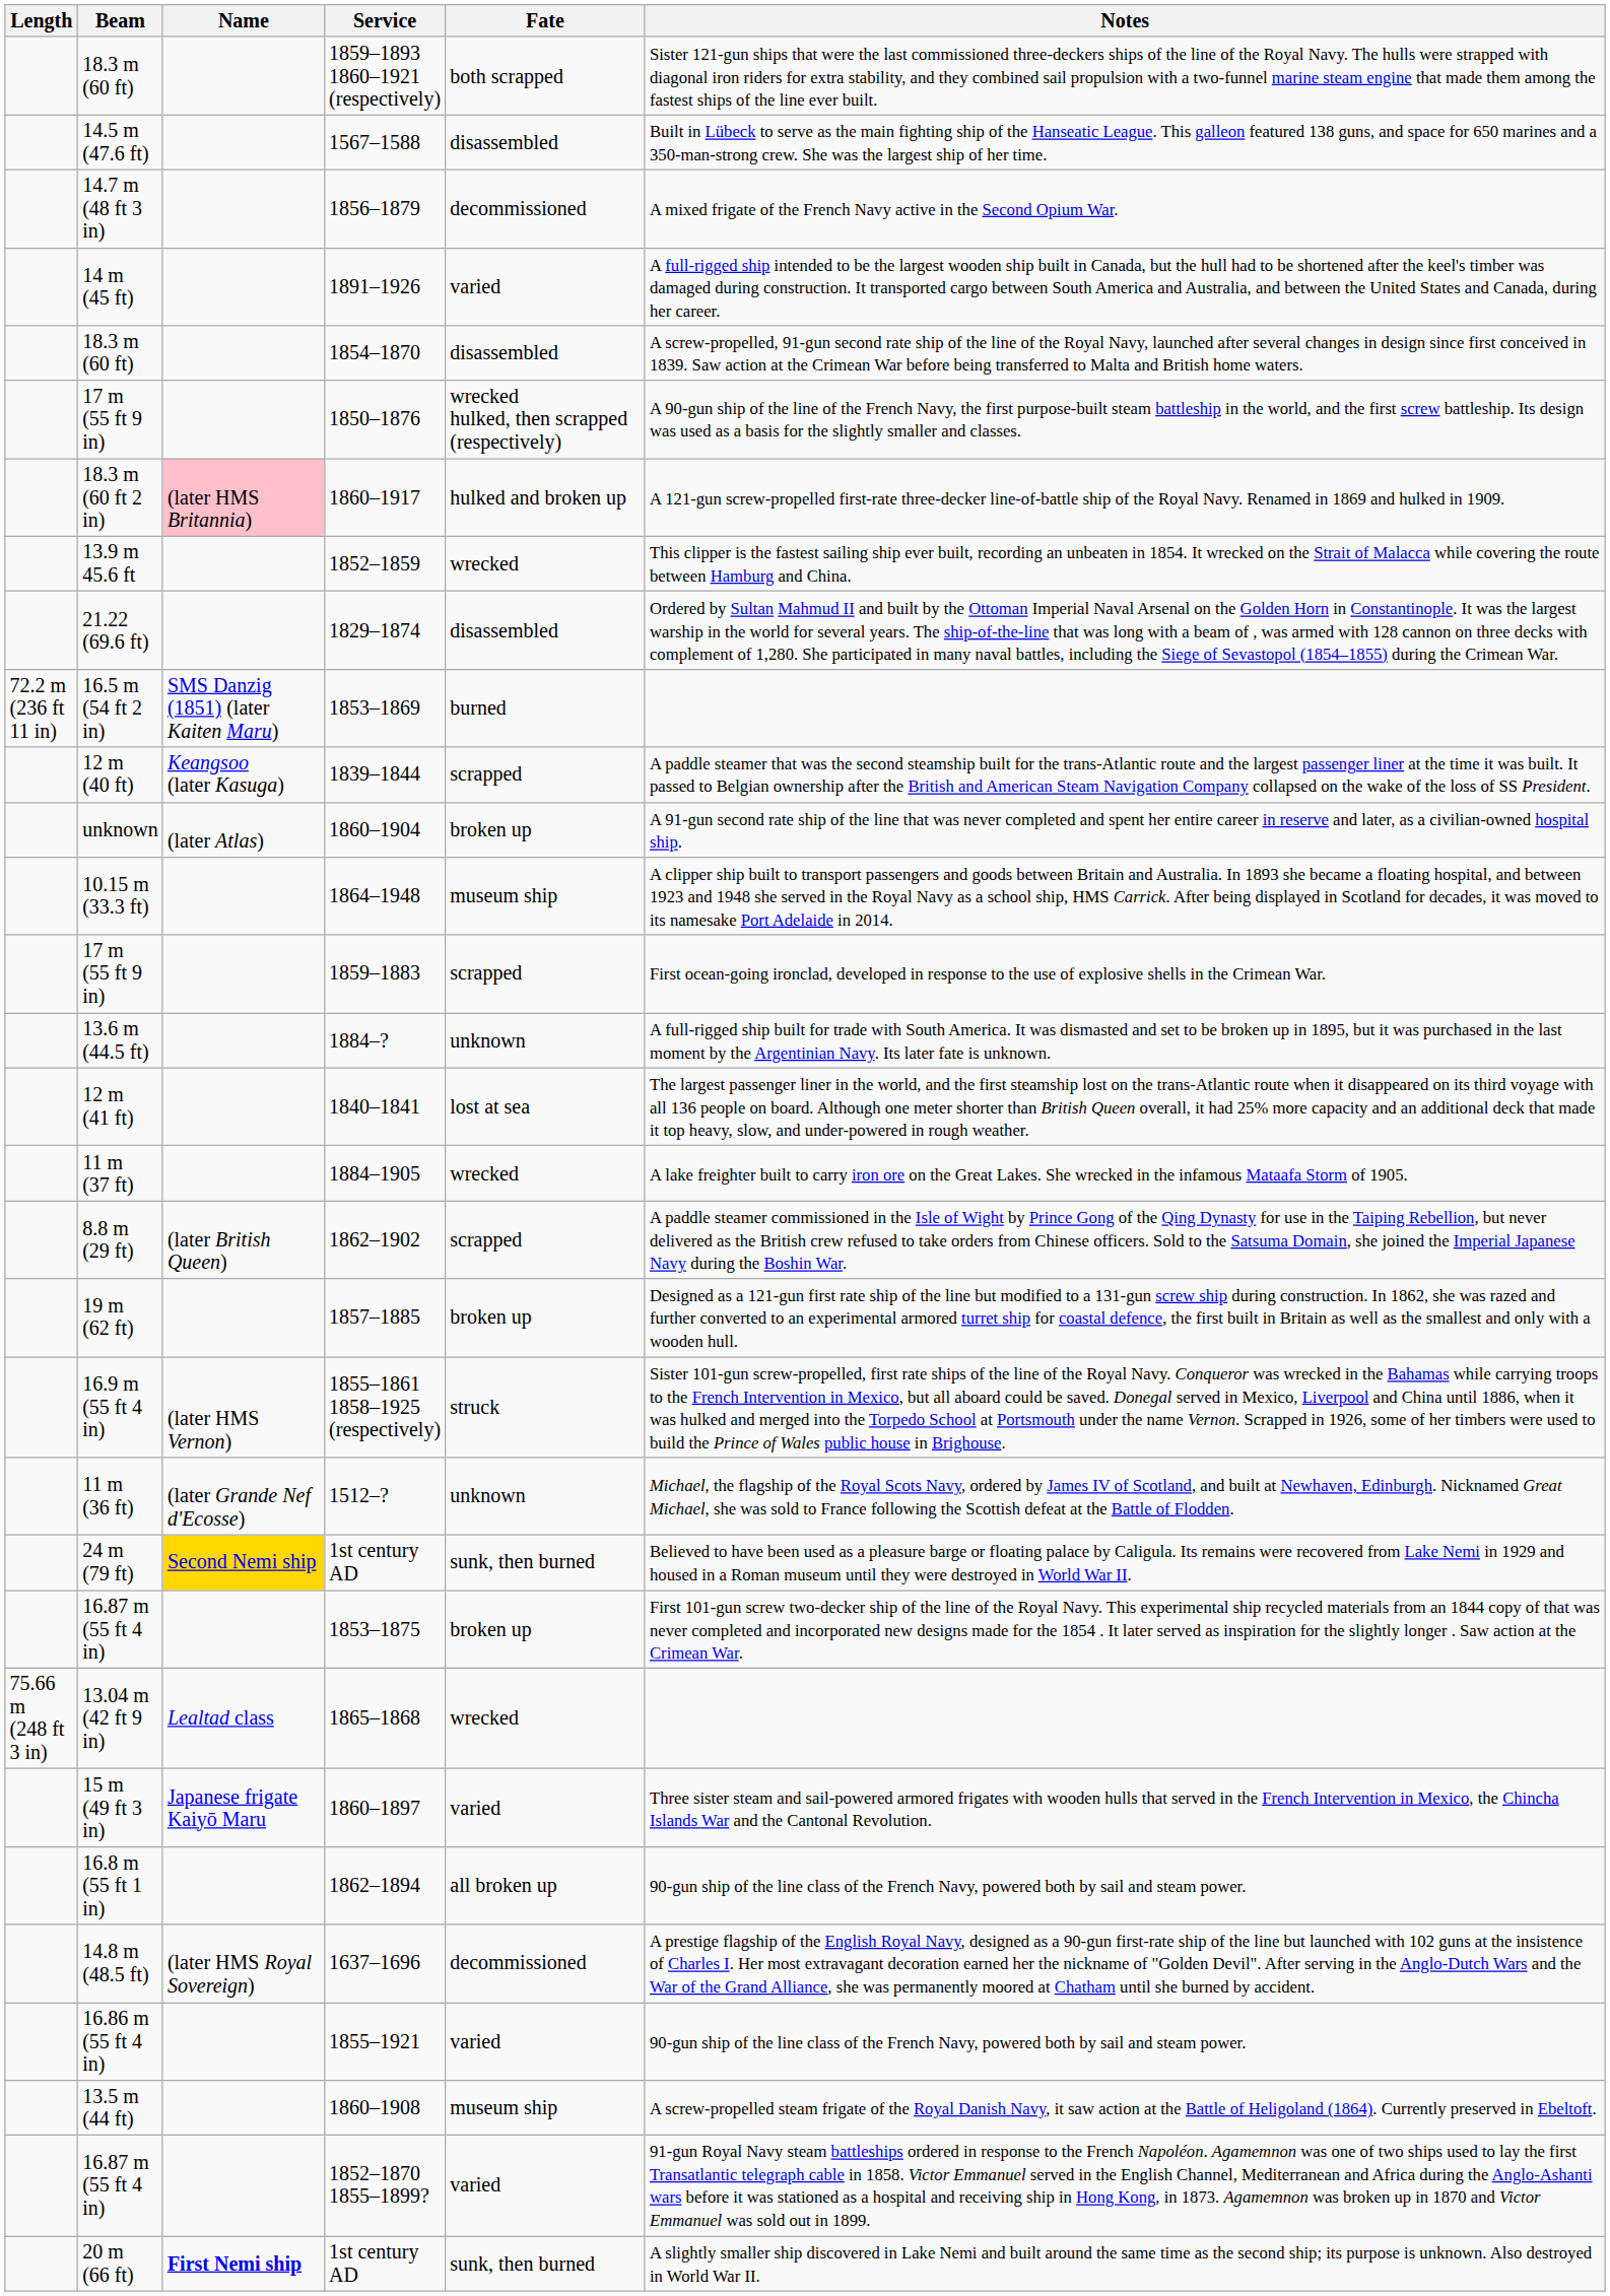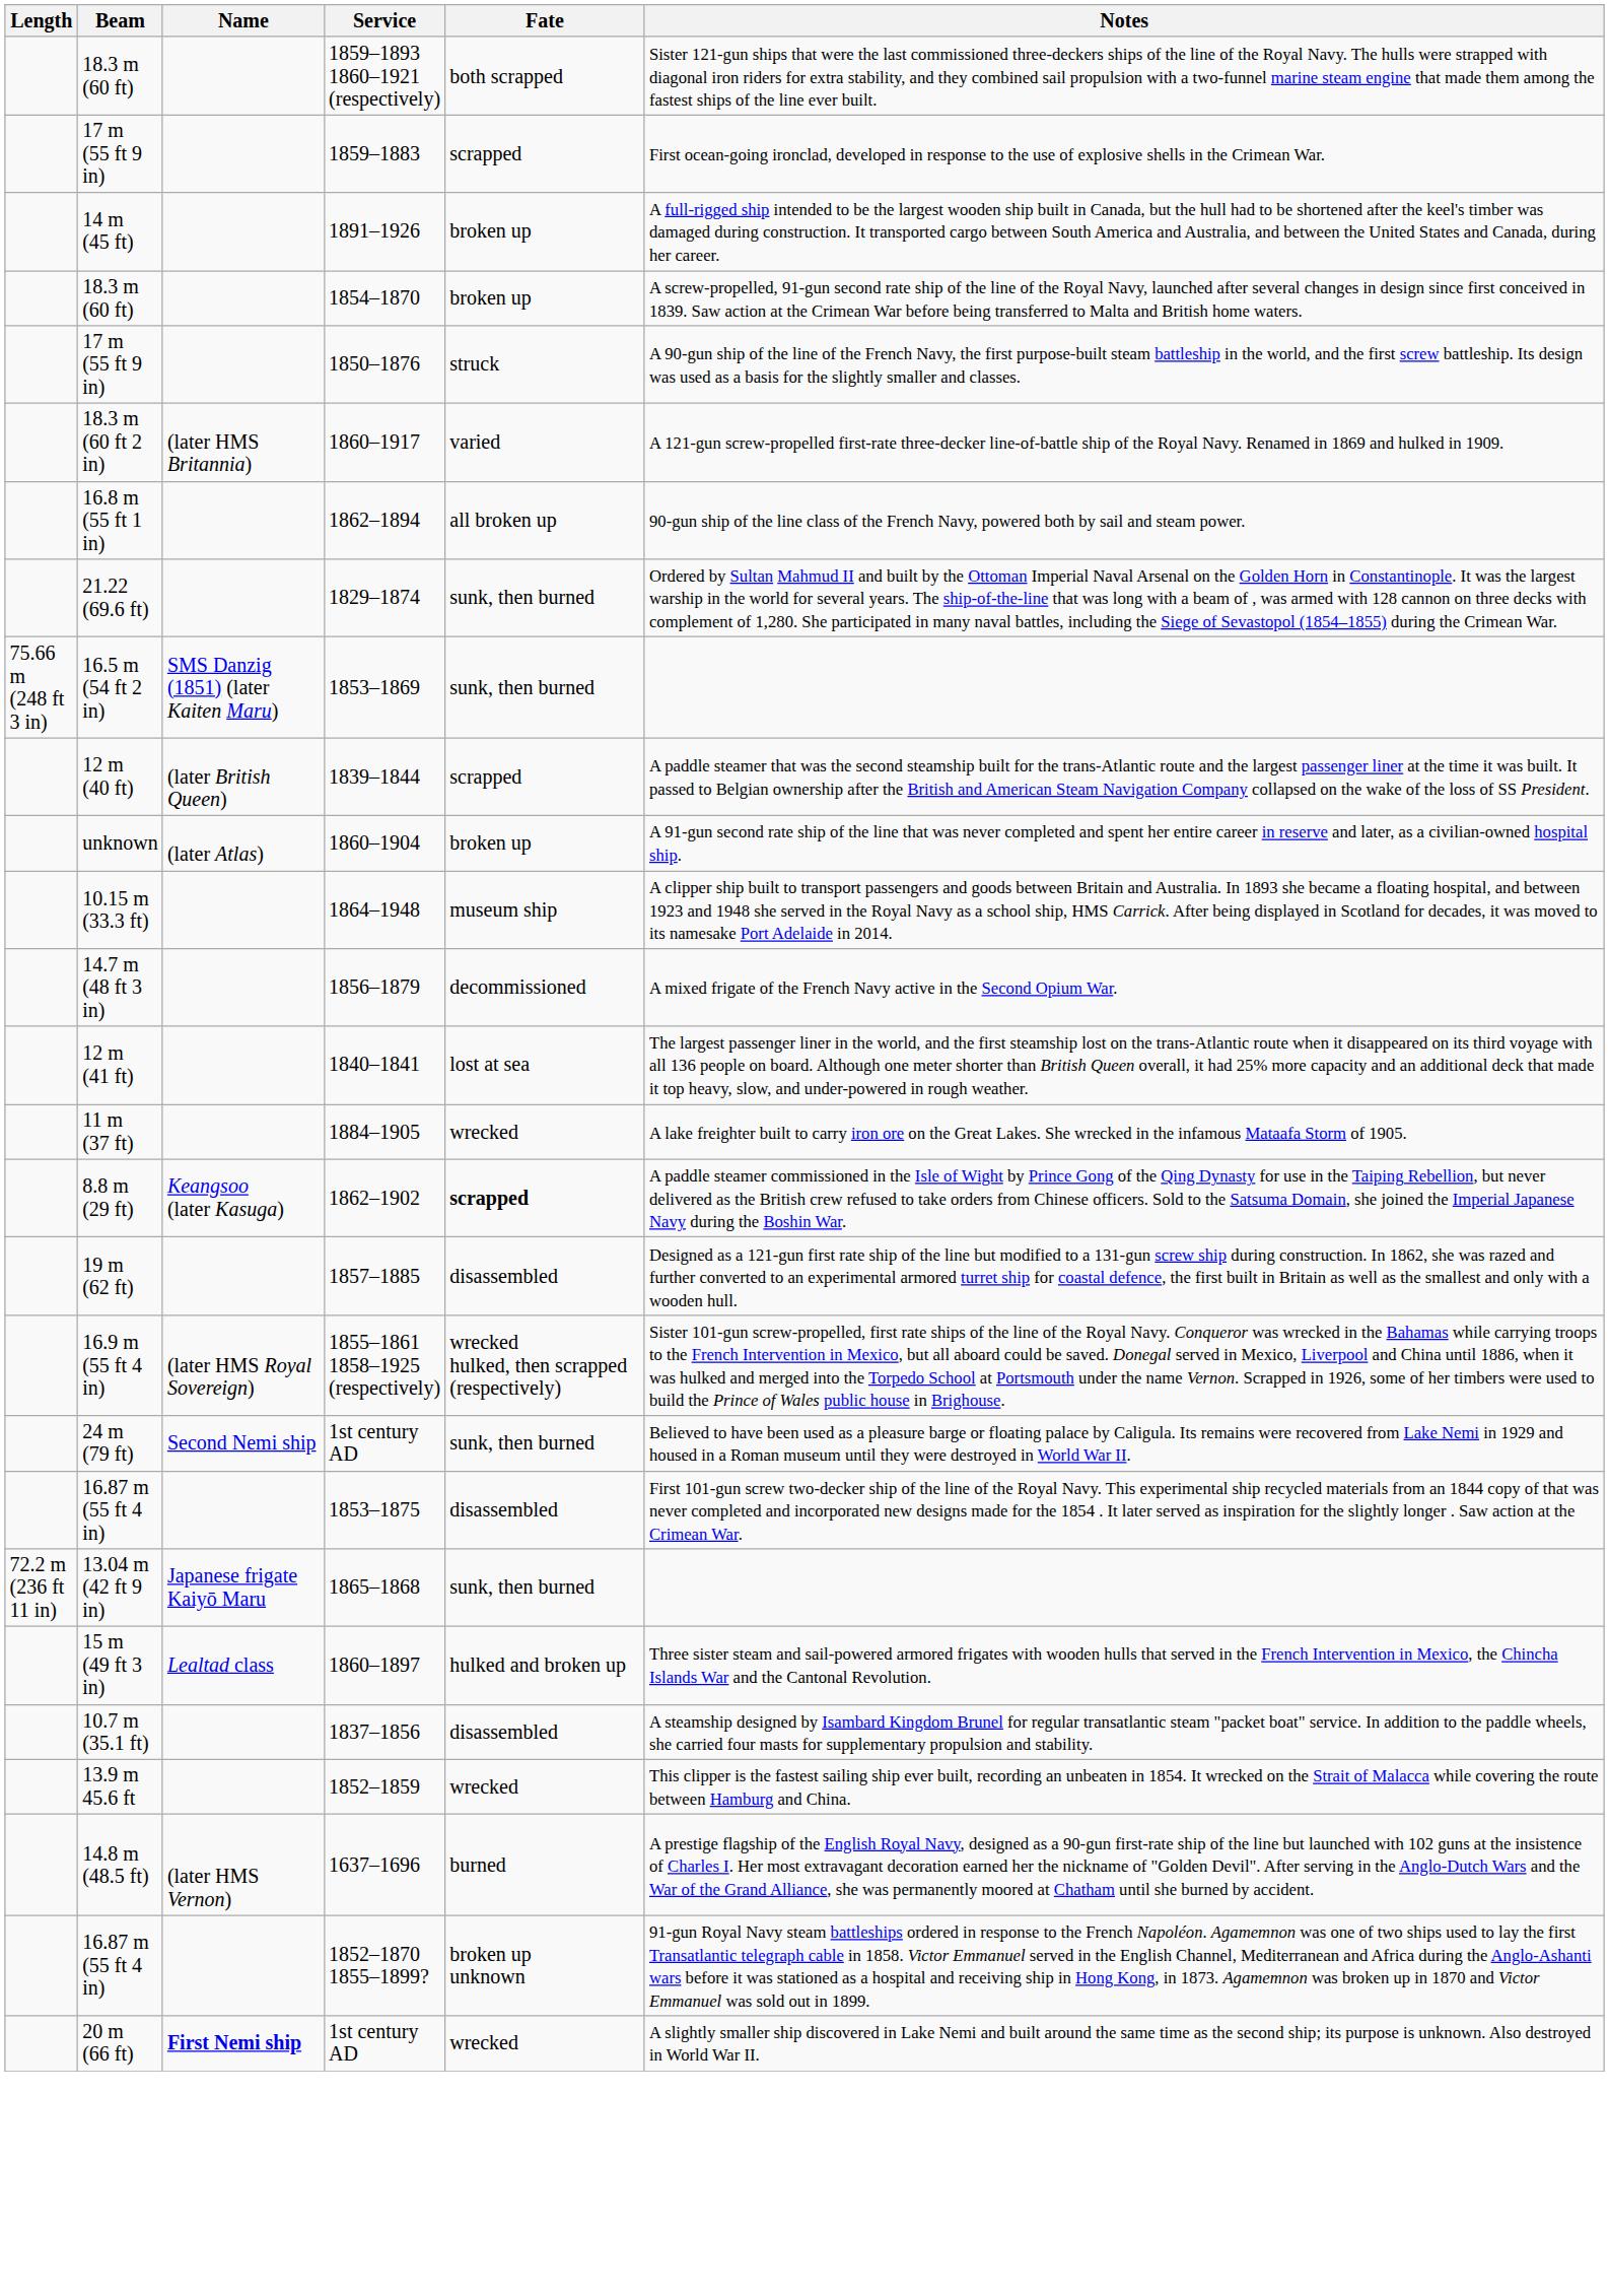- row: 14.5 m (47.6 ft) | 1567–1588 | disassembled | Built in Lübeck to serve as the main fighting ship of the Hanseatic League. This galleon featured 138 guns, and space for 650 marines and a 350-man-strong crew. She was the largest ship of her time.
rows swapped: 17 m (55 ft 9 in) / 1859–1883 <-> 14.7 m (48 ft 3 in)
14 m (45 ft) | Fate: varied -> broken up
18.3 m (60 ft) / 1854–1870 | Fate: disassembled -> broken up
17 m (55 ft 9 in) / 1850–1876 | Fate: wrecked hulked, then scrapped (respectively) -> struck
18.3 m (60 ft 2 in) | Name: pink background -> no background
18.3 m (60 ft 2 in) | Fate: hulked and broken up -> varied
rows swapped: 13.9 m 45.6 ft <-> 16.8 m (55 ft 1 in)
21.22 (69.6 ft) | Fate: disassembled -> sunk, then burned
16.5 m (54 ft 2 in) | Length: 72.2 m (236 ft 11 in) -> 75.66 m (248 ft 3 in)
16.5 m (54 ft 2 in) | Fate: burned -> sunk, then burned
12 m (40 ft) | Name: Keangsoo (later Kasuga) -> (later British Queen)
- row: 13.6 m (44.5 ft) | 1884–? | unknown | A full-rigged ship built for trade with South America. It was dismasted and set to be broken up in 1895, but it was purchased in the last moment by the Argentinian Navy. Its later fate is unknown.
8.8 m (29 ft) | Name: (later British Queen) -> Keangsoo (later Kasuga)
8.8 m (29 ft) | Fate: normal -> bold
19 m (62 ft) | Fate: broken up -> disassembled
16.9 m (55 ft 4 in) | Name: (later HMS Vernon) -> (later HMS Royal Sovereign)
16.9 m (55 ft 4 in) | Fate: struck -> wrecked hulked, then scrapped (respectively)
- row: 11 m (36 ft) | (later Grande Nef d'Ecosse) | 1512–? | unknown | Michael, the flagship of the Royal Scots Navy, ordered by James IV of Scotland, and built at Newhaven, Edinburgh. Nicknamed Great Michael, she was sold to France following the Scottish defeat at the Battle of Flodden.
24 m (79 ft) | Name: gold background -> no background
16.87 m (55 ft 4 in) / 1853–1875 | Fate: broken up -> disassembled
13.04 m (42 ft 9 in) | Length: 75.66 m (248 ft 3 in) -> 72.2 m (236 ft 11 in)
13.04 m (42 ft 9 in) | Name: Lealtad class -> Japanese frigate Kaiyō Maru
13.04 m (42 ft 9 in) | Fate: wrecked -> sunk, then burned
15 m (49 ft 3 in) | Name: Japanese frigate Kaiyō Maru -> Lealtad class
15 m (49 ft 3 in) | Fate: varied -> hulked and broken up
+ row: 10.7 m (35.1 ft) | 1837–1856 | disassembled | A steamship designed by Isambard Kingdom Brunel for regular transatlantic steam "packet boat" service. In addition to the paddle wheels, she carried four masts for supplementary propulsion and stability.
14.8 m (48.5 ft) | Name: (later HMS Royal Sovereign) -> (later HMS Vernon)
14.8 m (48.5 ft) | Fate: decommissioned -> burned
- row: 16.86 m (55 ft 4 in) | 1855–1921 | varied | 90-gun ship of the line class of the French Navy, powered both by sail and steam power.
- row: 13.5 m (44 ft) | 1860–1908 | museum ship | A screw-propelled steam frigate of the Royal Danish Navy, it saw action at the Battle of Heligoland (1864). Currently preserved in Ebeltoft.
16.87 m (55 ft 4 in) / 1852–1870 1855–1899? | Fate: varied -> broken up unknown
20 m (66 ft) | Fate: sunk, then burned -> wrecked
